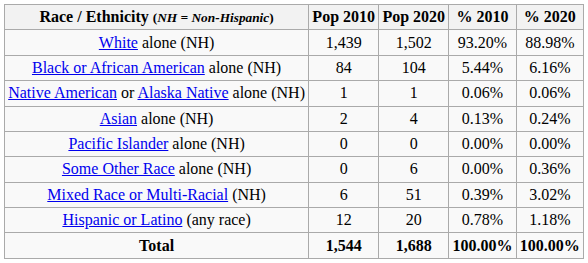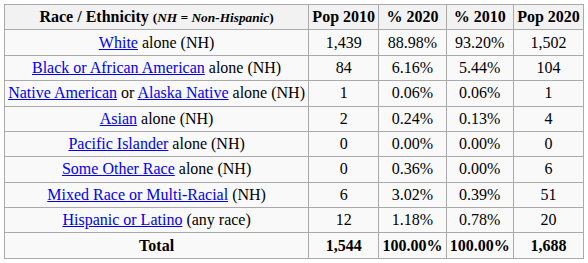columns swapped: Pop 2020 <-> % 2020
